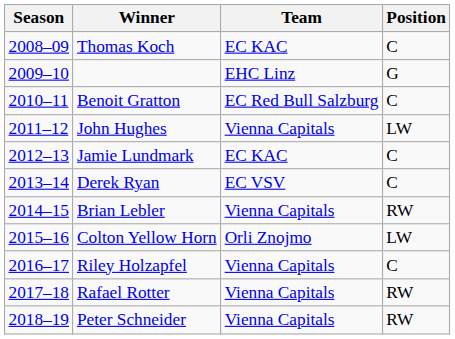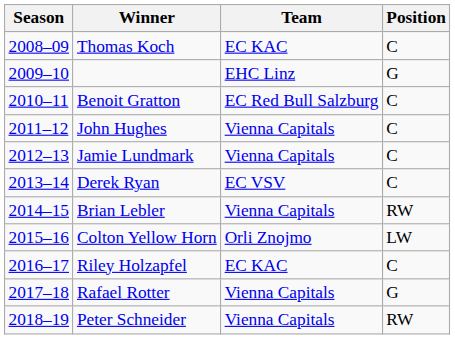John Hughes | Position: LW -> C
Jamie Lundmark | Team: EC KAC -> Vienna Capitals
Riley Holzapfel | Team: Vienna Capitals -> EC KAC
Rafael Rotter | Position: RW -> G
